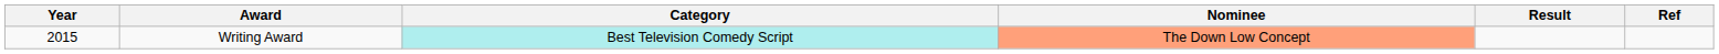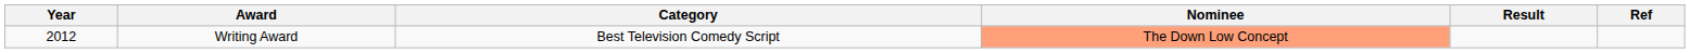Writing Award | Year: 2015 -> 2012
Writing Award | Category: paleturquoise background -> no background
